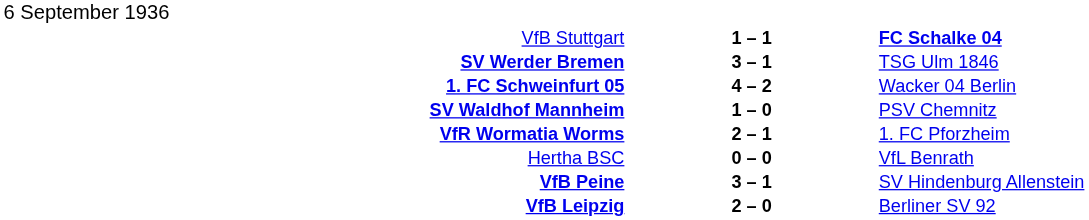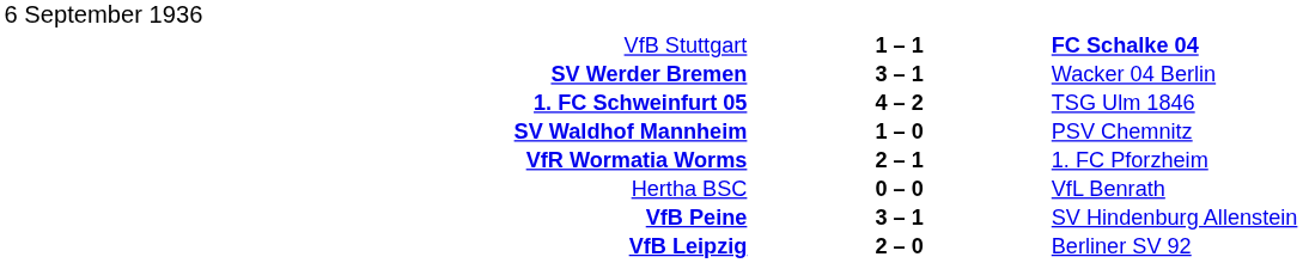SV Werder Bremen | column 3: TSG Ulm 1846 -> Wacker 04 Berlin
1. FC Schweinfurt 05 | column 3: Wacker 04 Berlin -> TSG Ulm 1846
